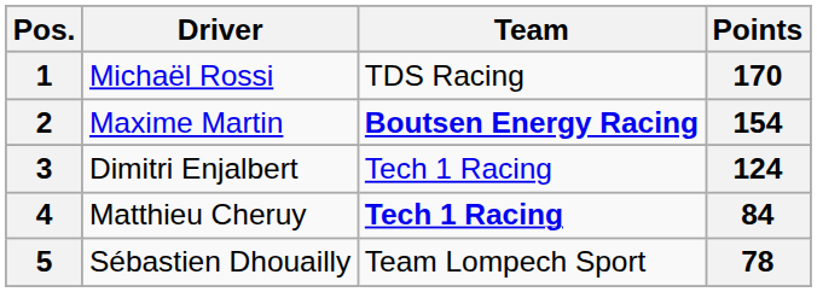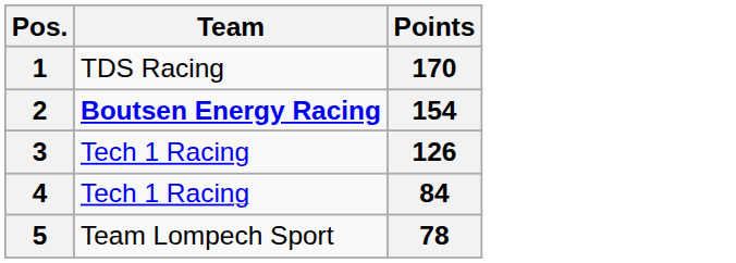- column: Driver | Michaël Rossi | Maxime Martin | Dimitri Enjalbert | Matthieu Cheruy | Sébastien Dhouailly
3 | Points: 124 -> 126
4 | Team: bold -> normal
